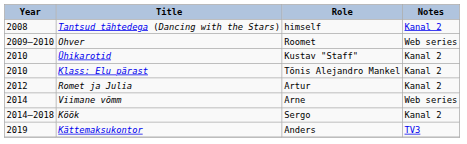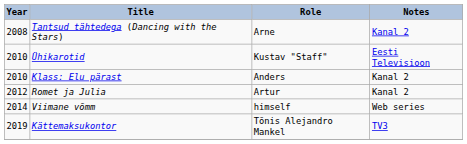Tantsud tähtedega (Dancing with the Stars) | Role: himself -> Arne
- row: 2009–2010 | Ohver | Roomet | Web series
Ühikarotid | Notes: Kanal 2 -> Eesti Televisioon
Klass: Elu pärast | Role: Tõnis Alejandro Mankel -> Anders
Viimane võmm | Role: Arne -> himself
- row: 2014–2018 | Köök | Sergo | Kanal 2
Kättemaksukontor | Role: Anders -> Tõnis Alejandro Mankel
